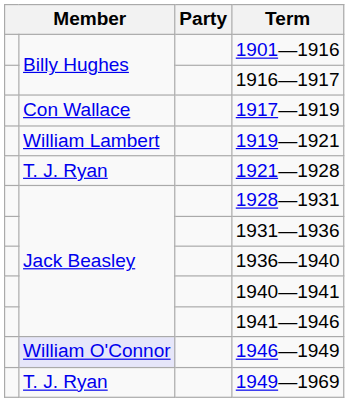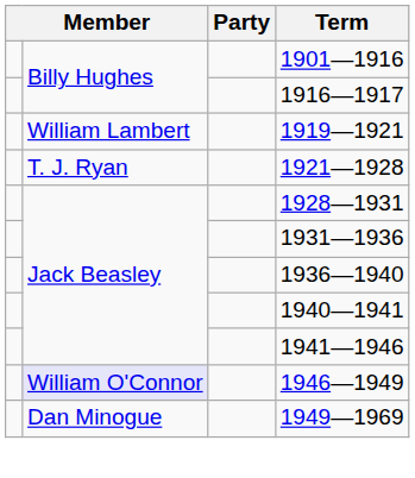- row: Con Wallace | 1917—1919
1949—1969 | column 2: T. J. Ryan -> Dan Minogue
